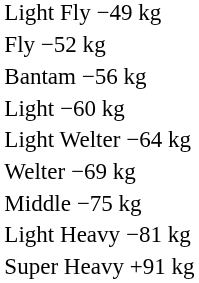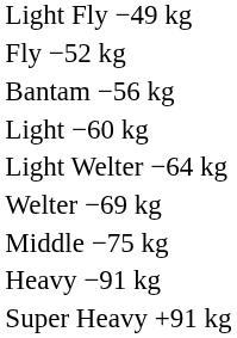- row: Light Heavy −81 kg
+ row: Heavy −91 kg
